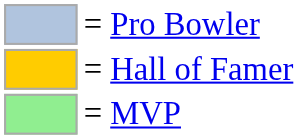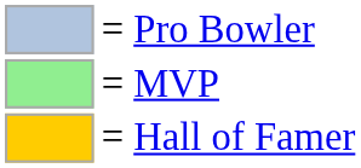rows swapped: = MVP <-> = Hall of Famer
